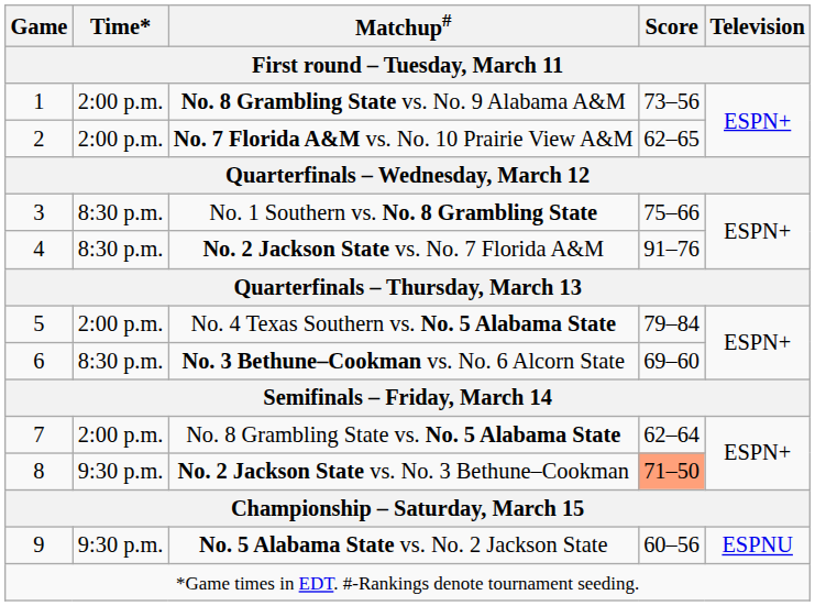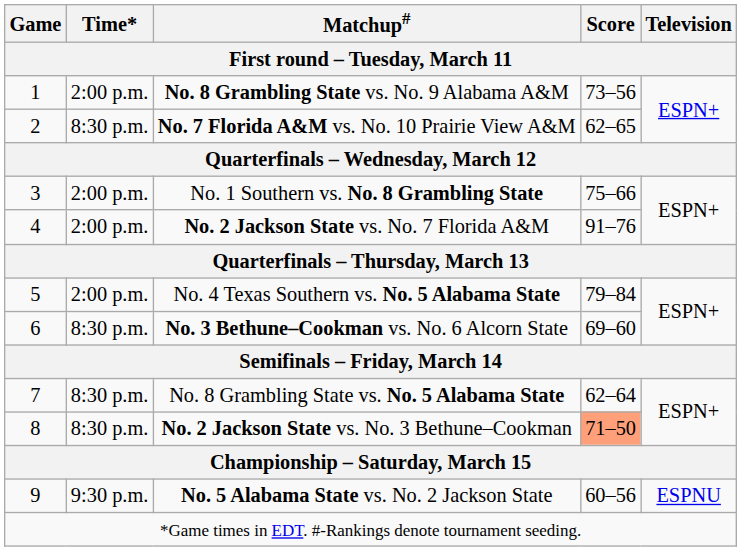No. 7 Florida A&M vs. No. 10 Prairie View A&M | Time*: 2:00 p.m. -> 8:30 p.m.
No. 1 Southern vs. No. 8 Grambling State | Time*: 8:30 p.m. -> 2:00 p.m.
No. 2 Jackson State vs. No. 7 Florida A&M | Time*: 8:30 p.m. -> 2:00 p.m.
No. 8 Grambling State vs. No. 5 Alabama State | Time*: 2:00 p.m. -> 8:30 p.m.
No. 2 Jackson State vs. No. 3 Bethune–Cookman | Time*: 9:30 p.m. -> 8:30 p.m.
